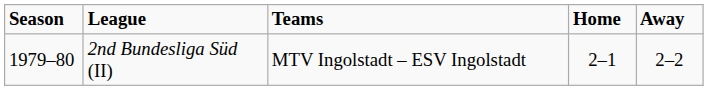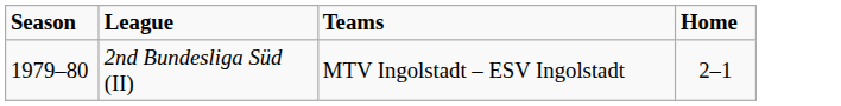- column: Away | 2–2
